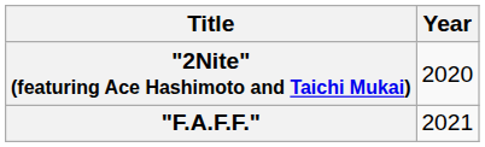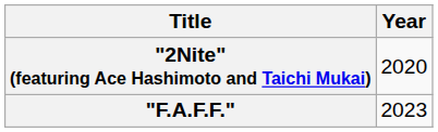"F.A.F.F." | Year: 2021 -> 2023
